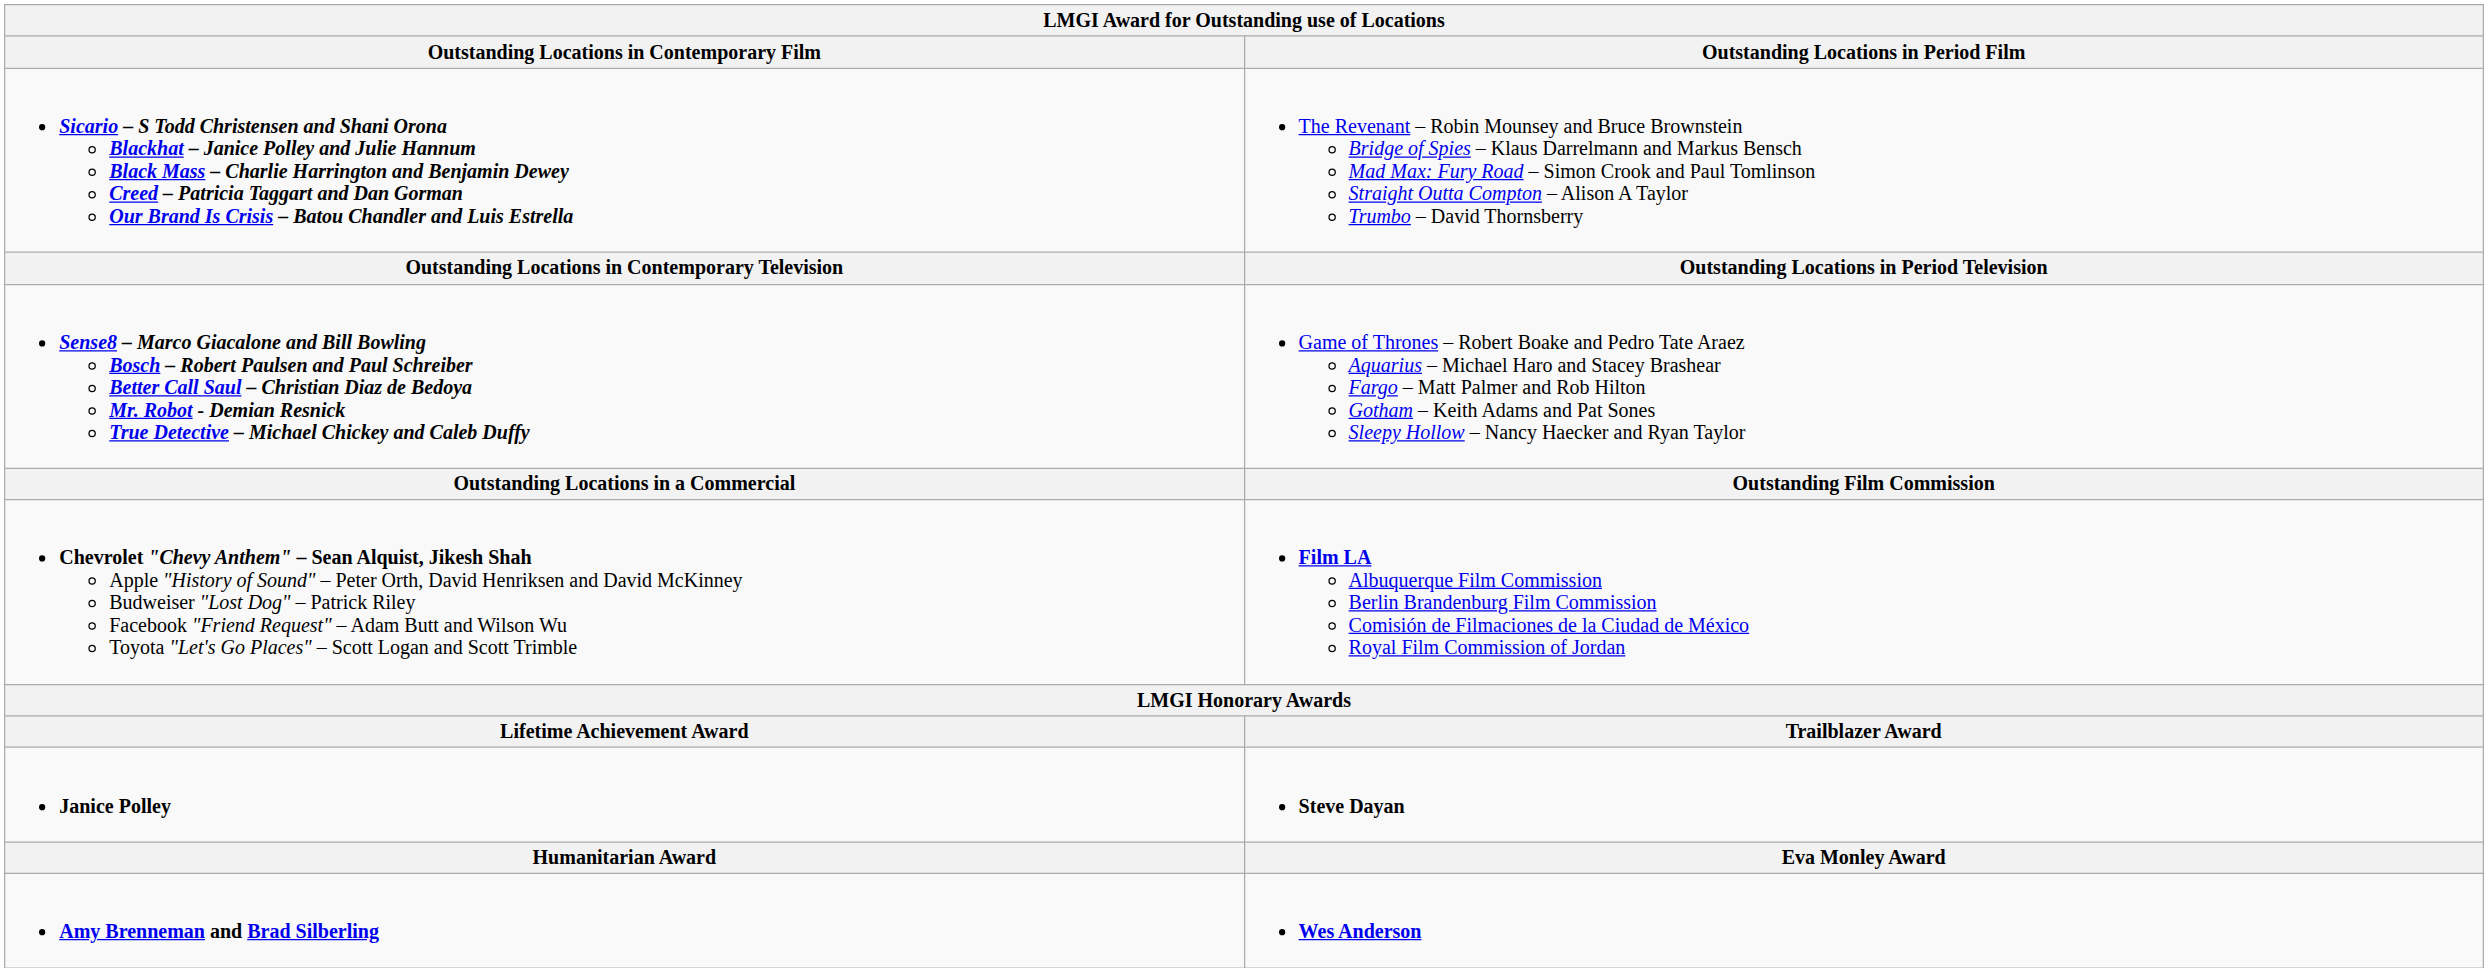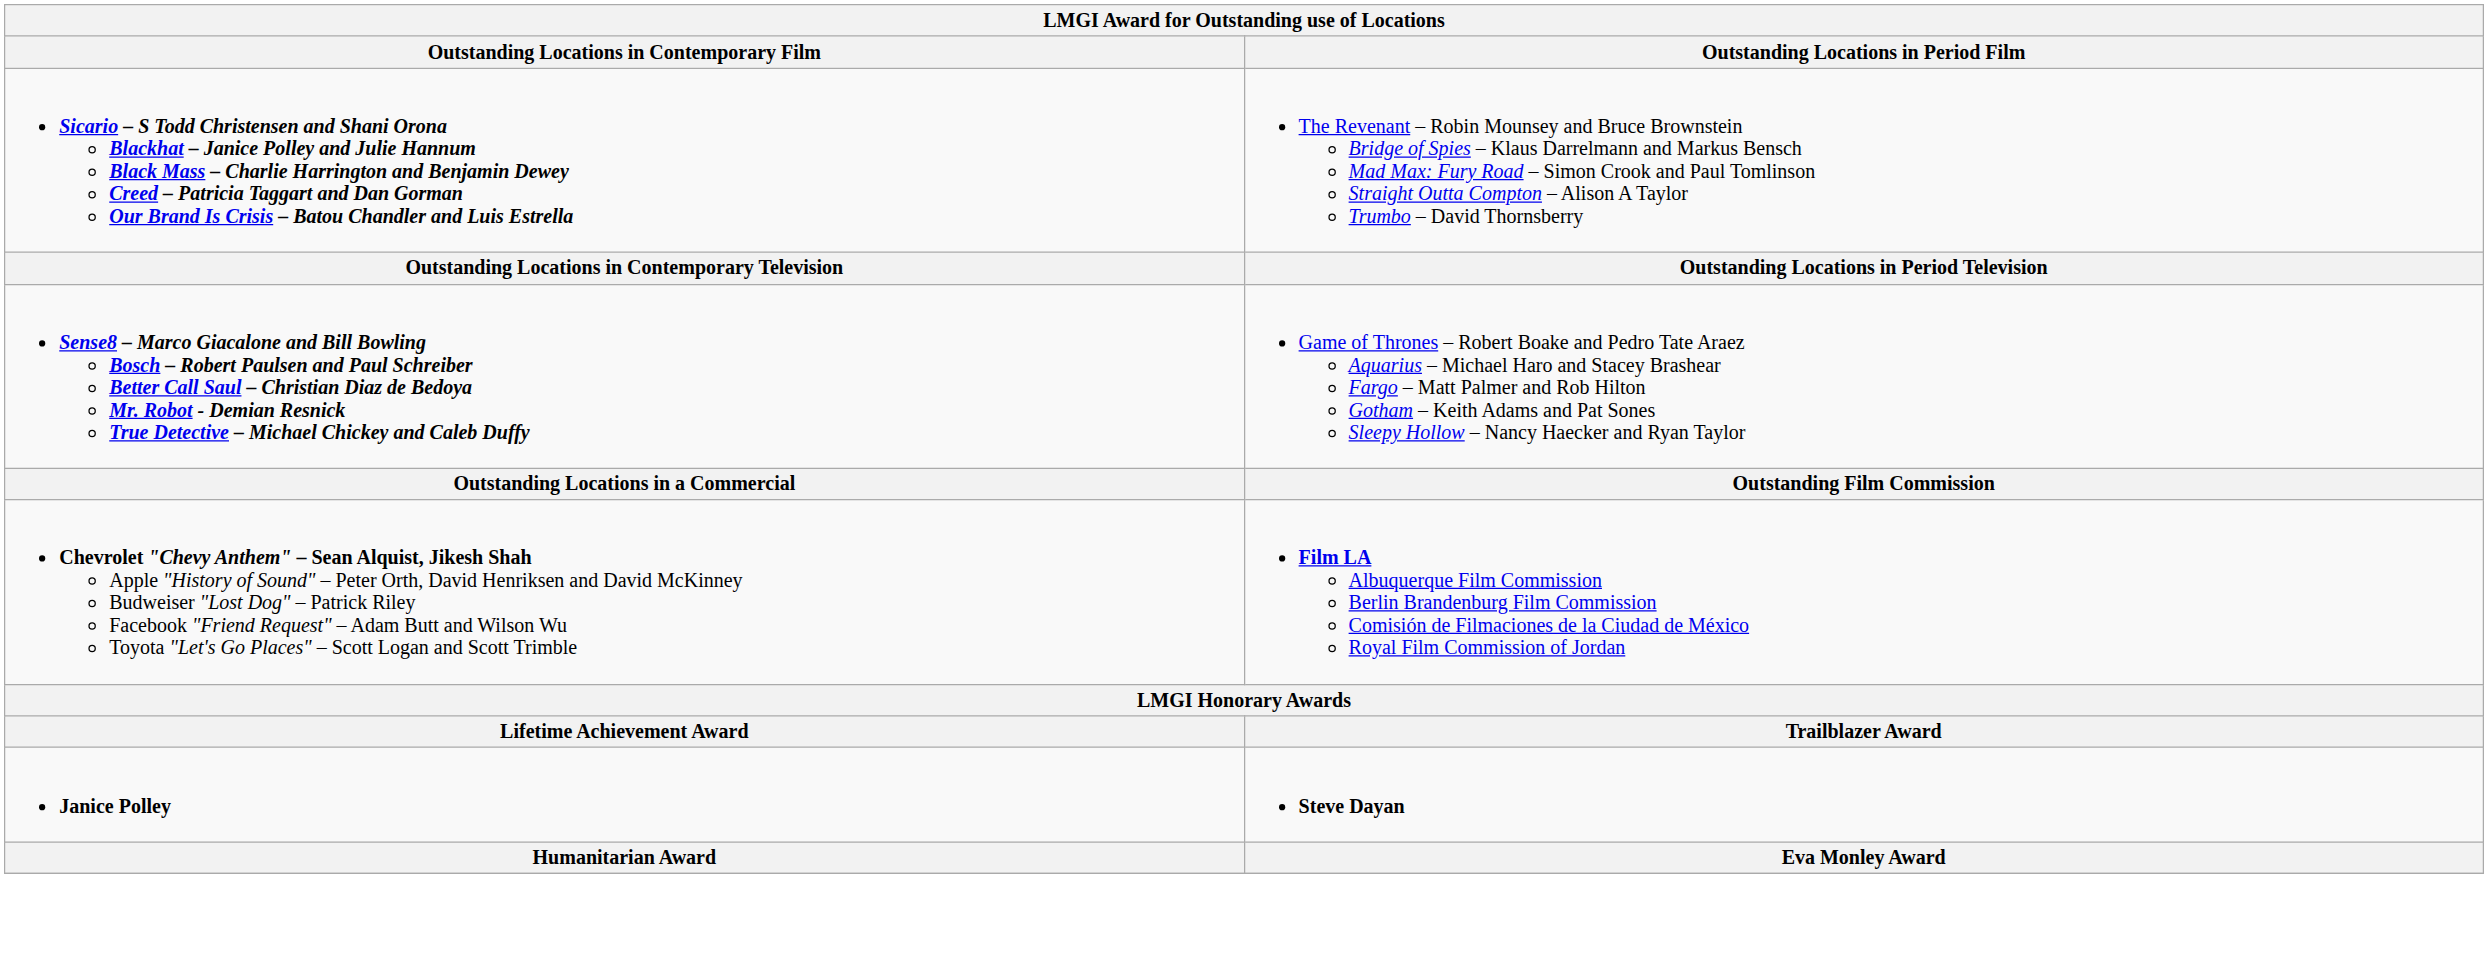- row: Amy Brenneman and Brad Silberling | Wes Anderson
